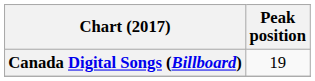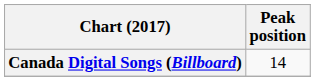Canada Digital Songs (Billboard) | Peak position: 19 -> 14
